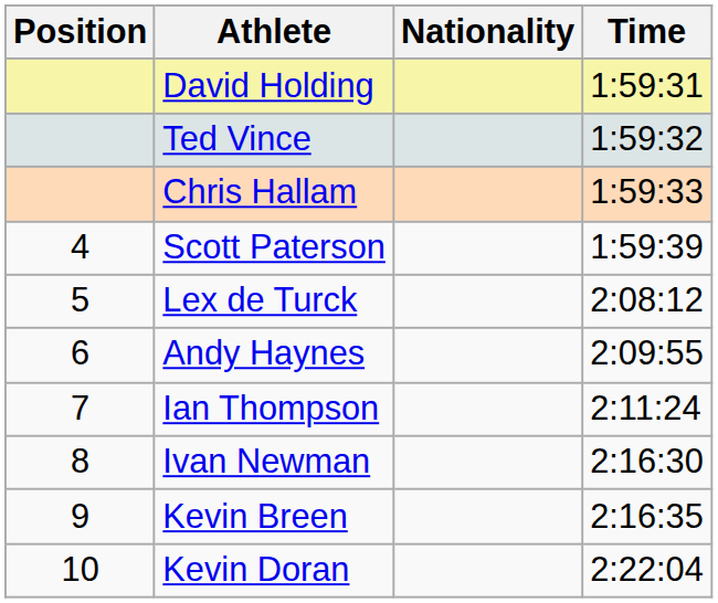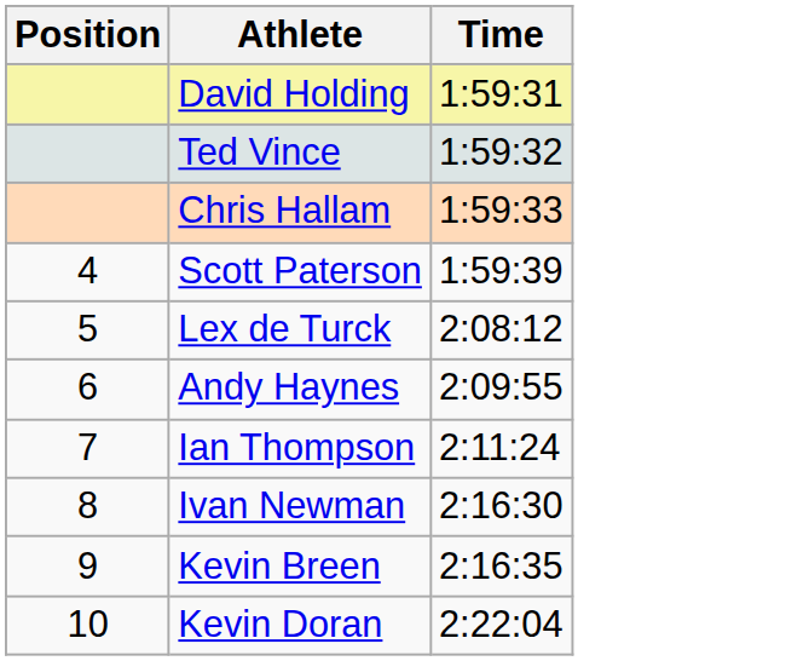- column: Nationality
